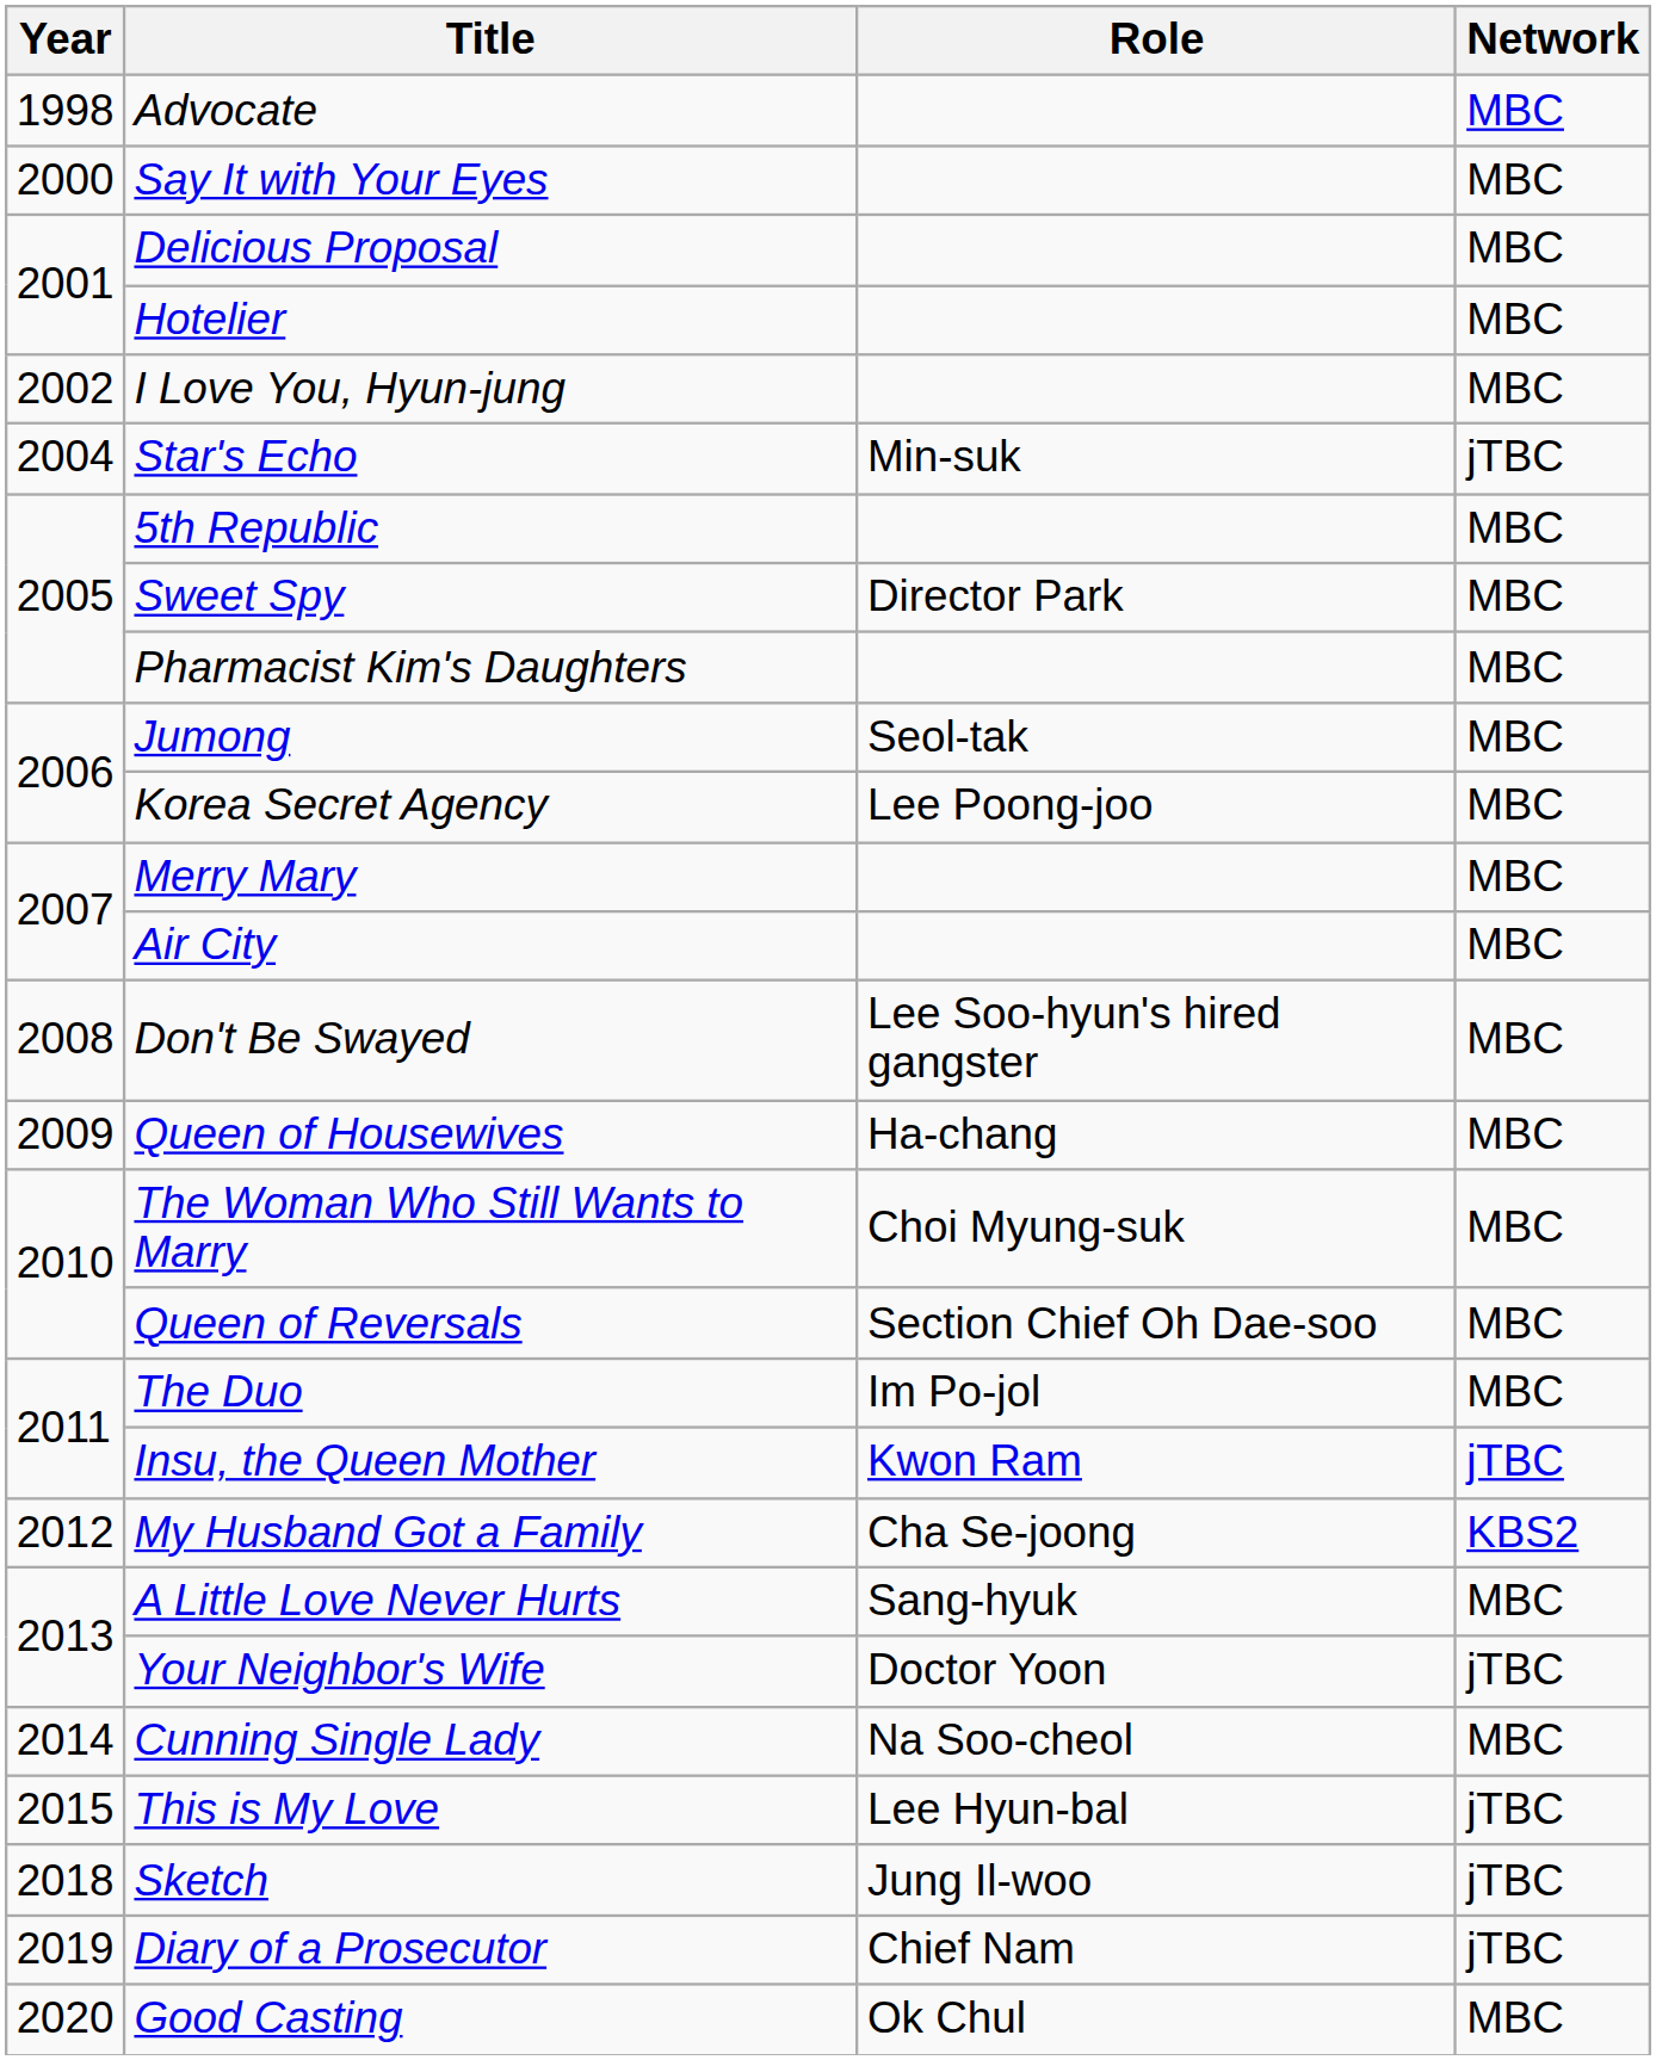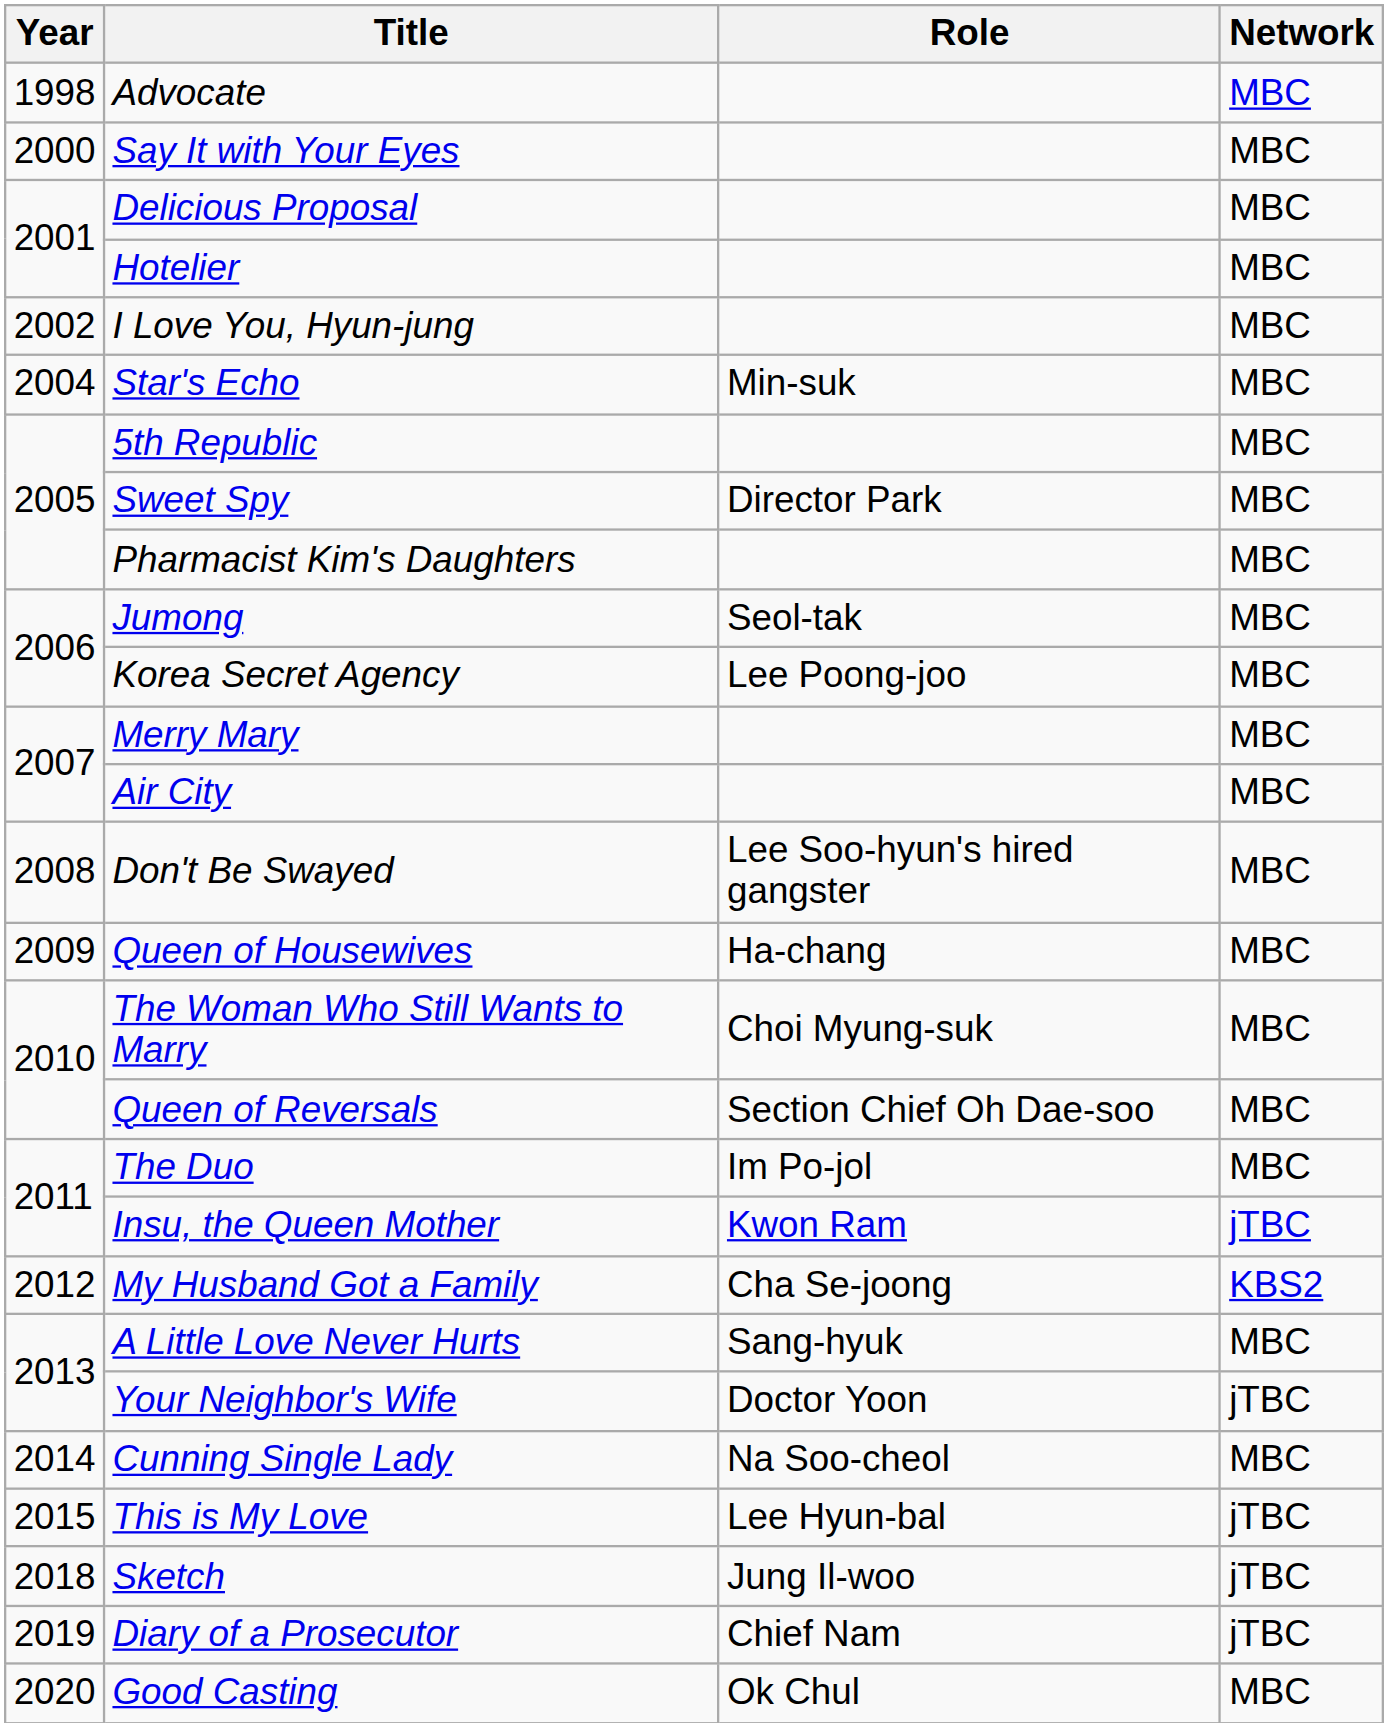Star's Echo | Network: jTBC -> MBC
